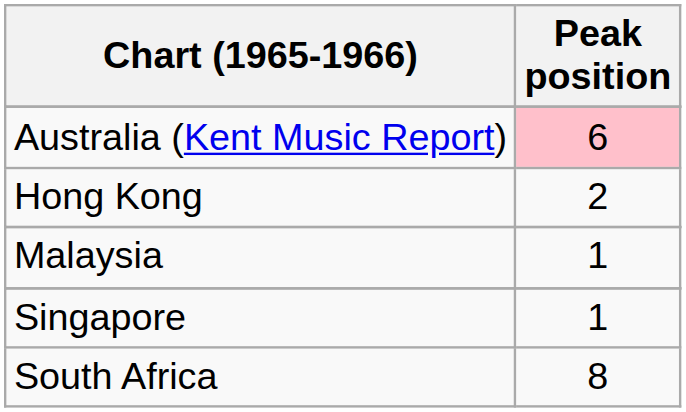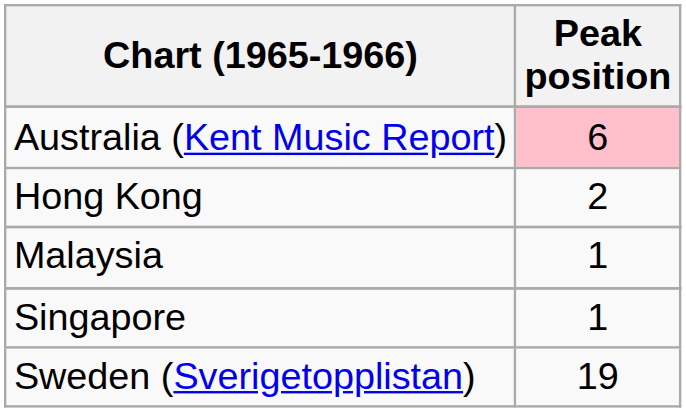- row: South Africa | 8
+ row: Sweden (Sverigetopplistan) | 19
